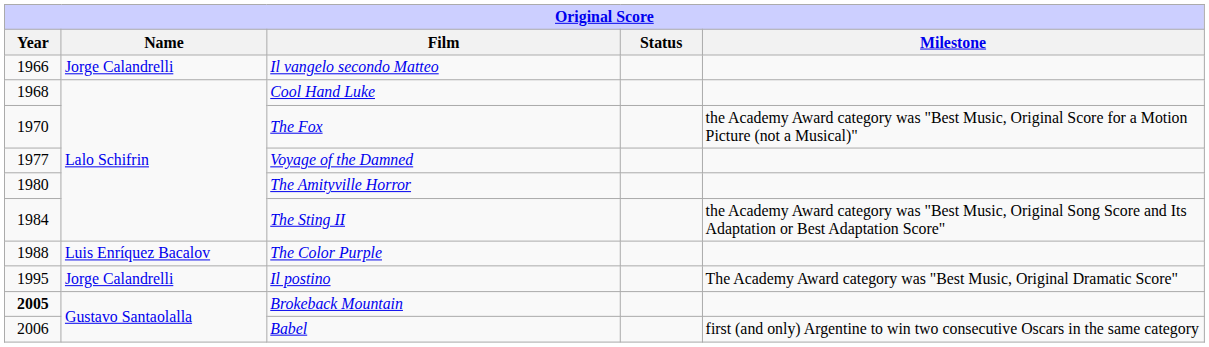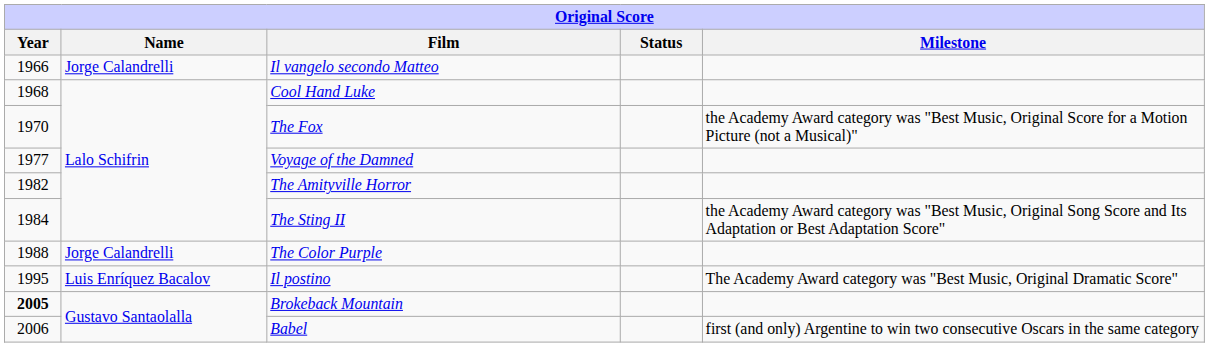The Amityville Horror | Year: 1980 -> 1982
The Color Purple | Name: Luis Enríquez Bacalov -> Jorge Calandrelli
Il postino | Name: Jorge Calandrelli -> Luis Enríquez Bacalov
